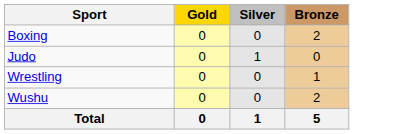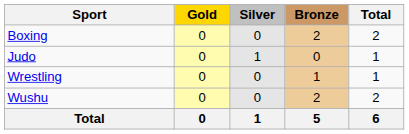+ column: Total | 2 | 1 | 1 | 2 | 6
